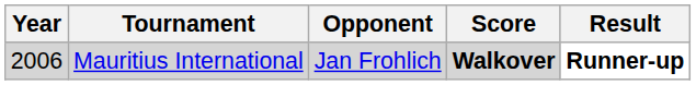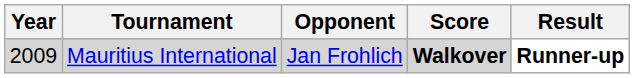Mauritius International | Year: 2006 -> 2009
